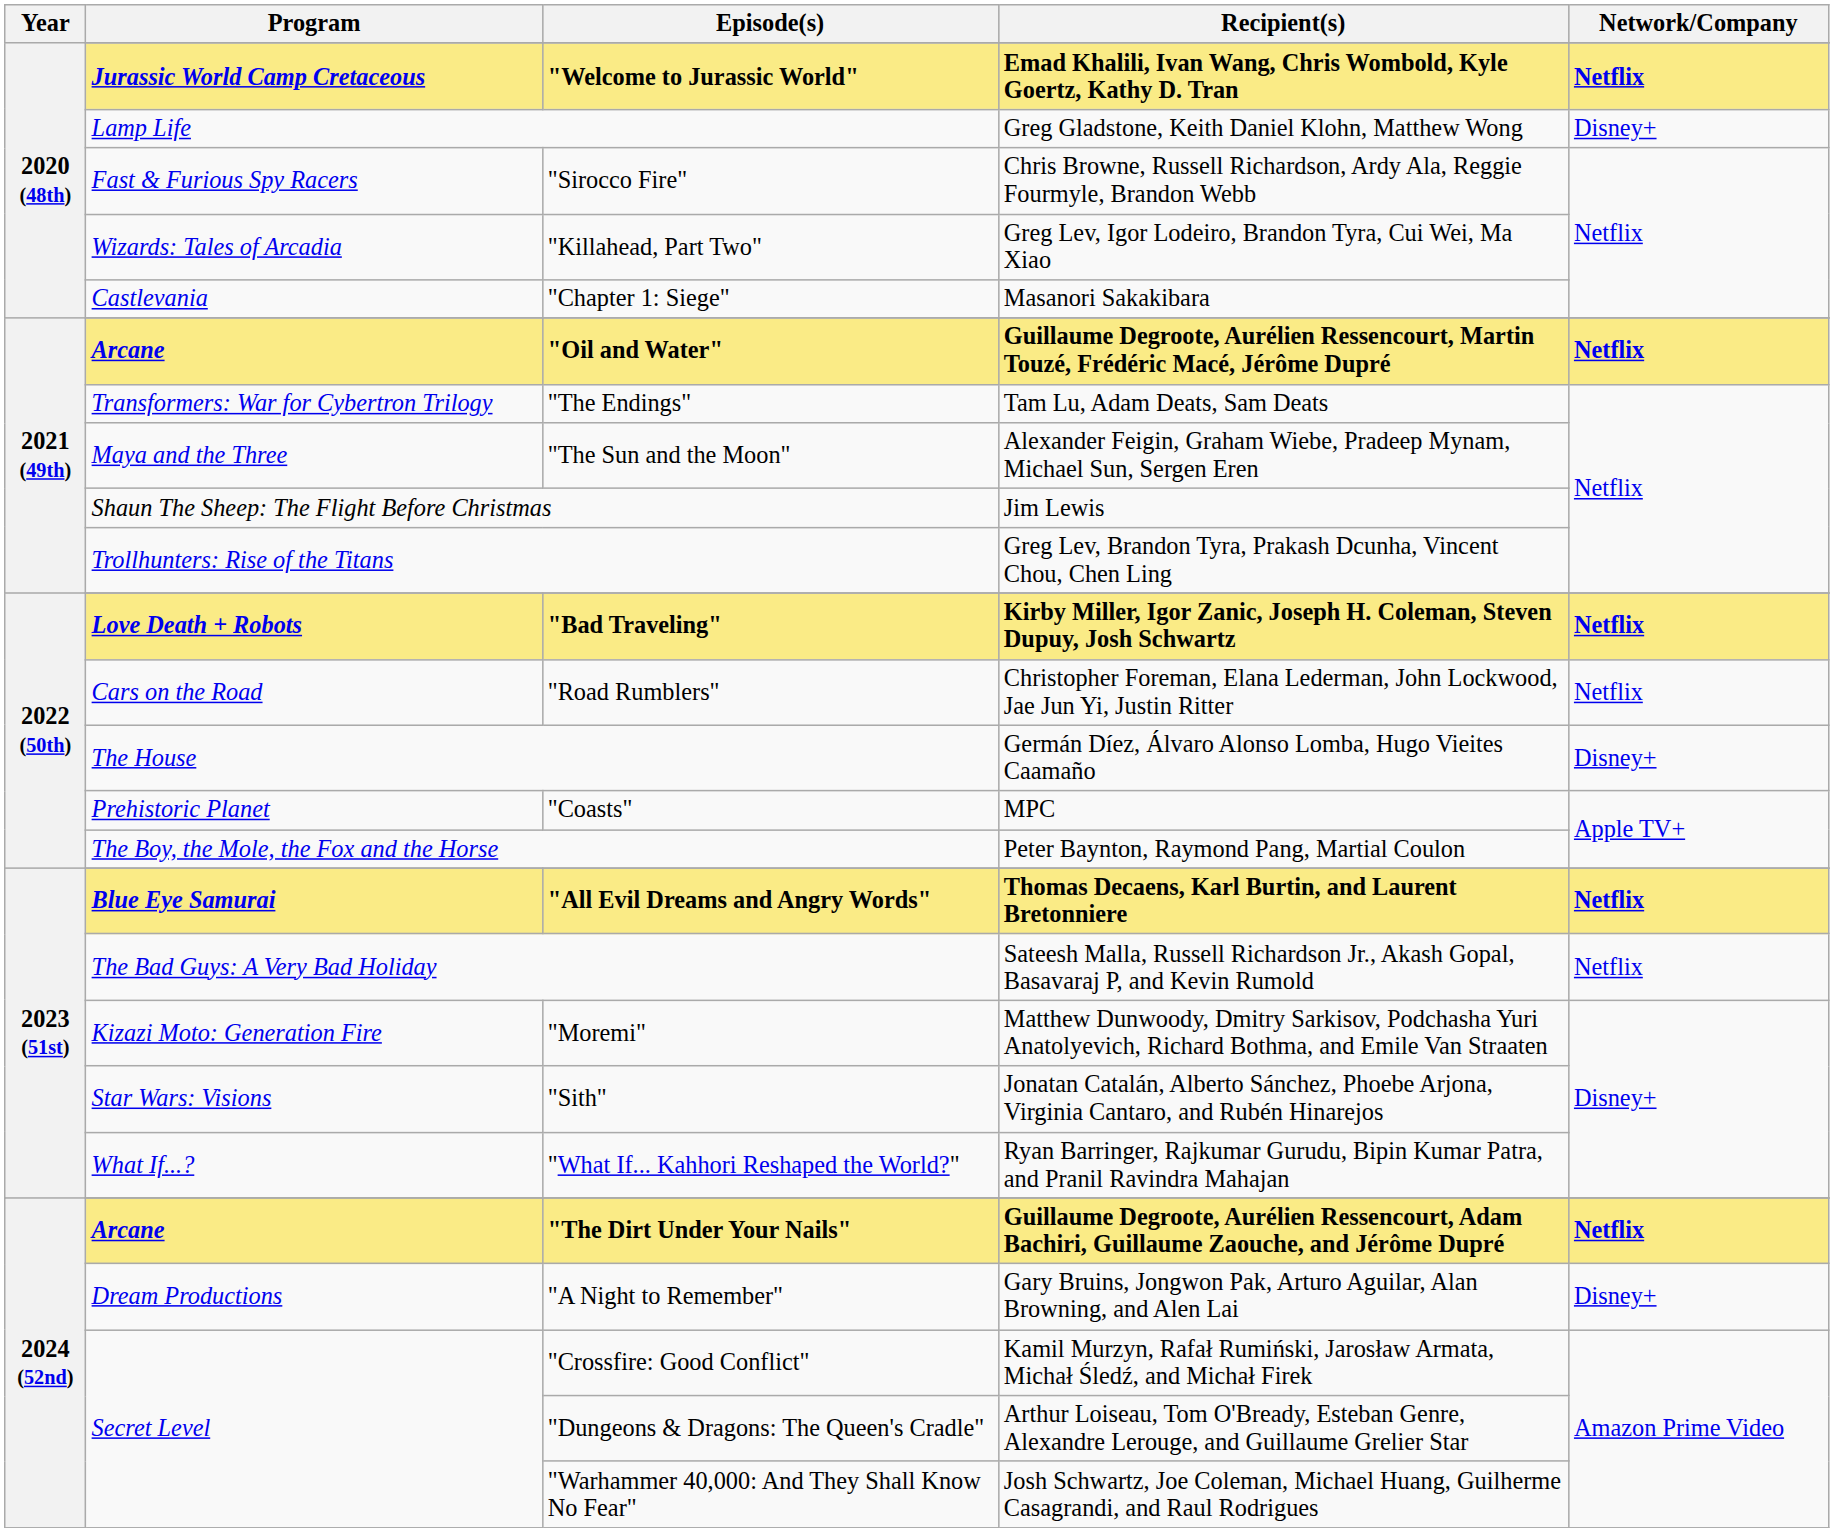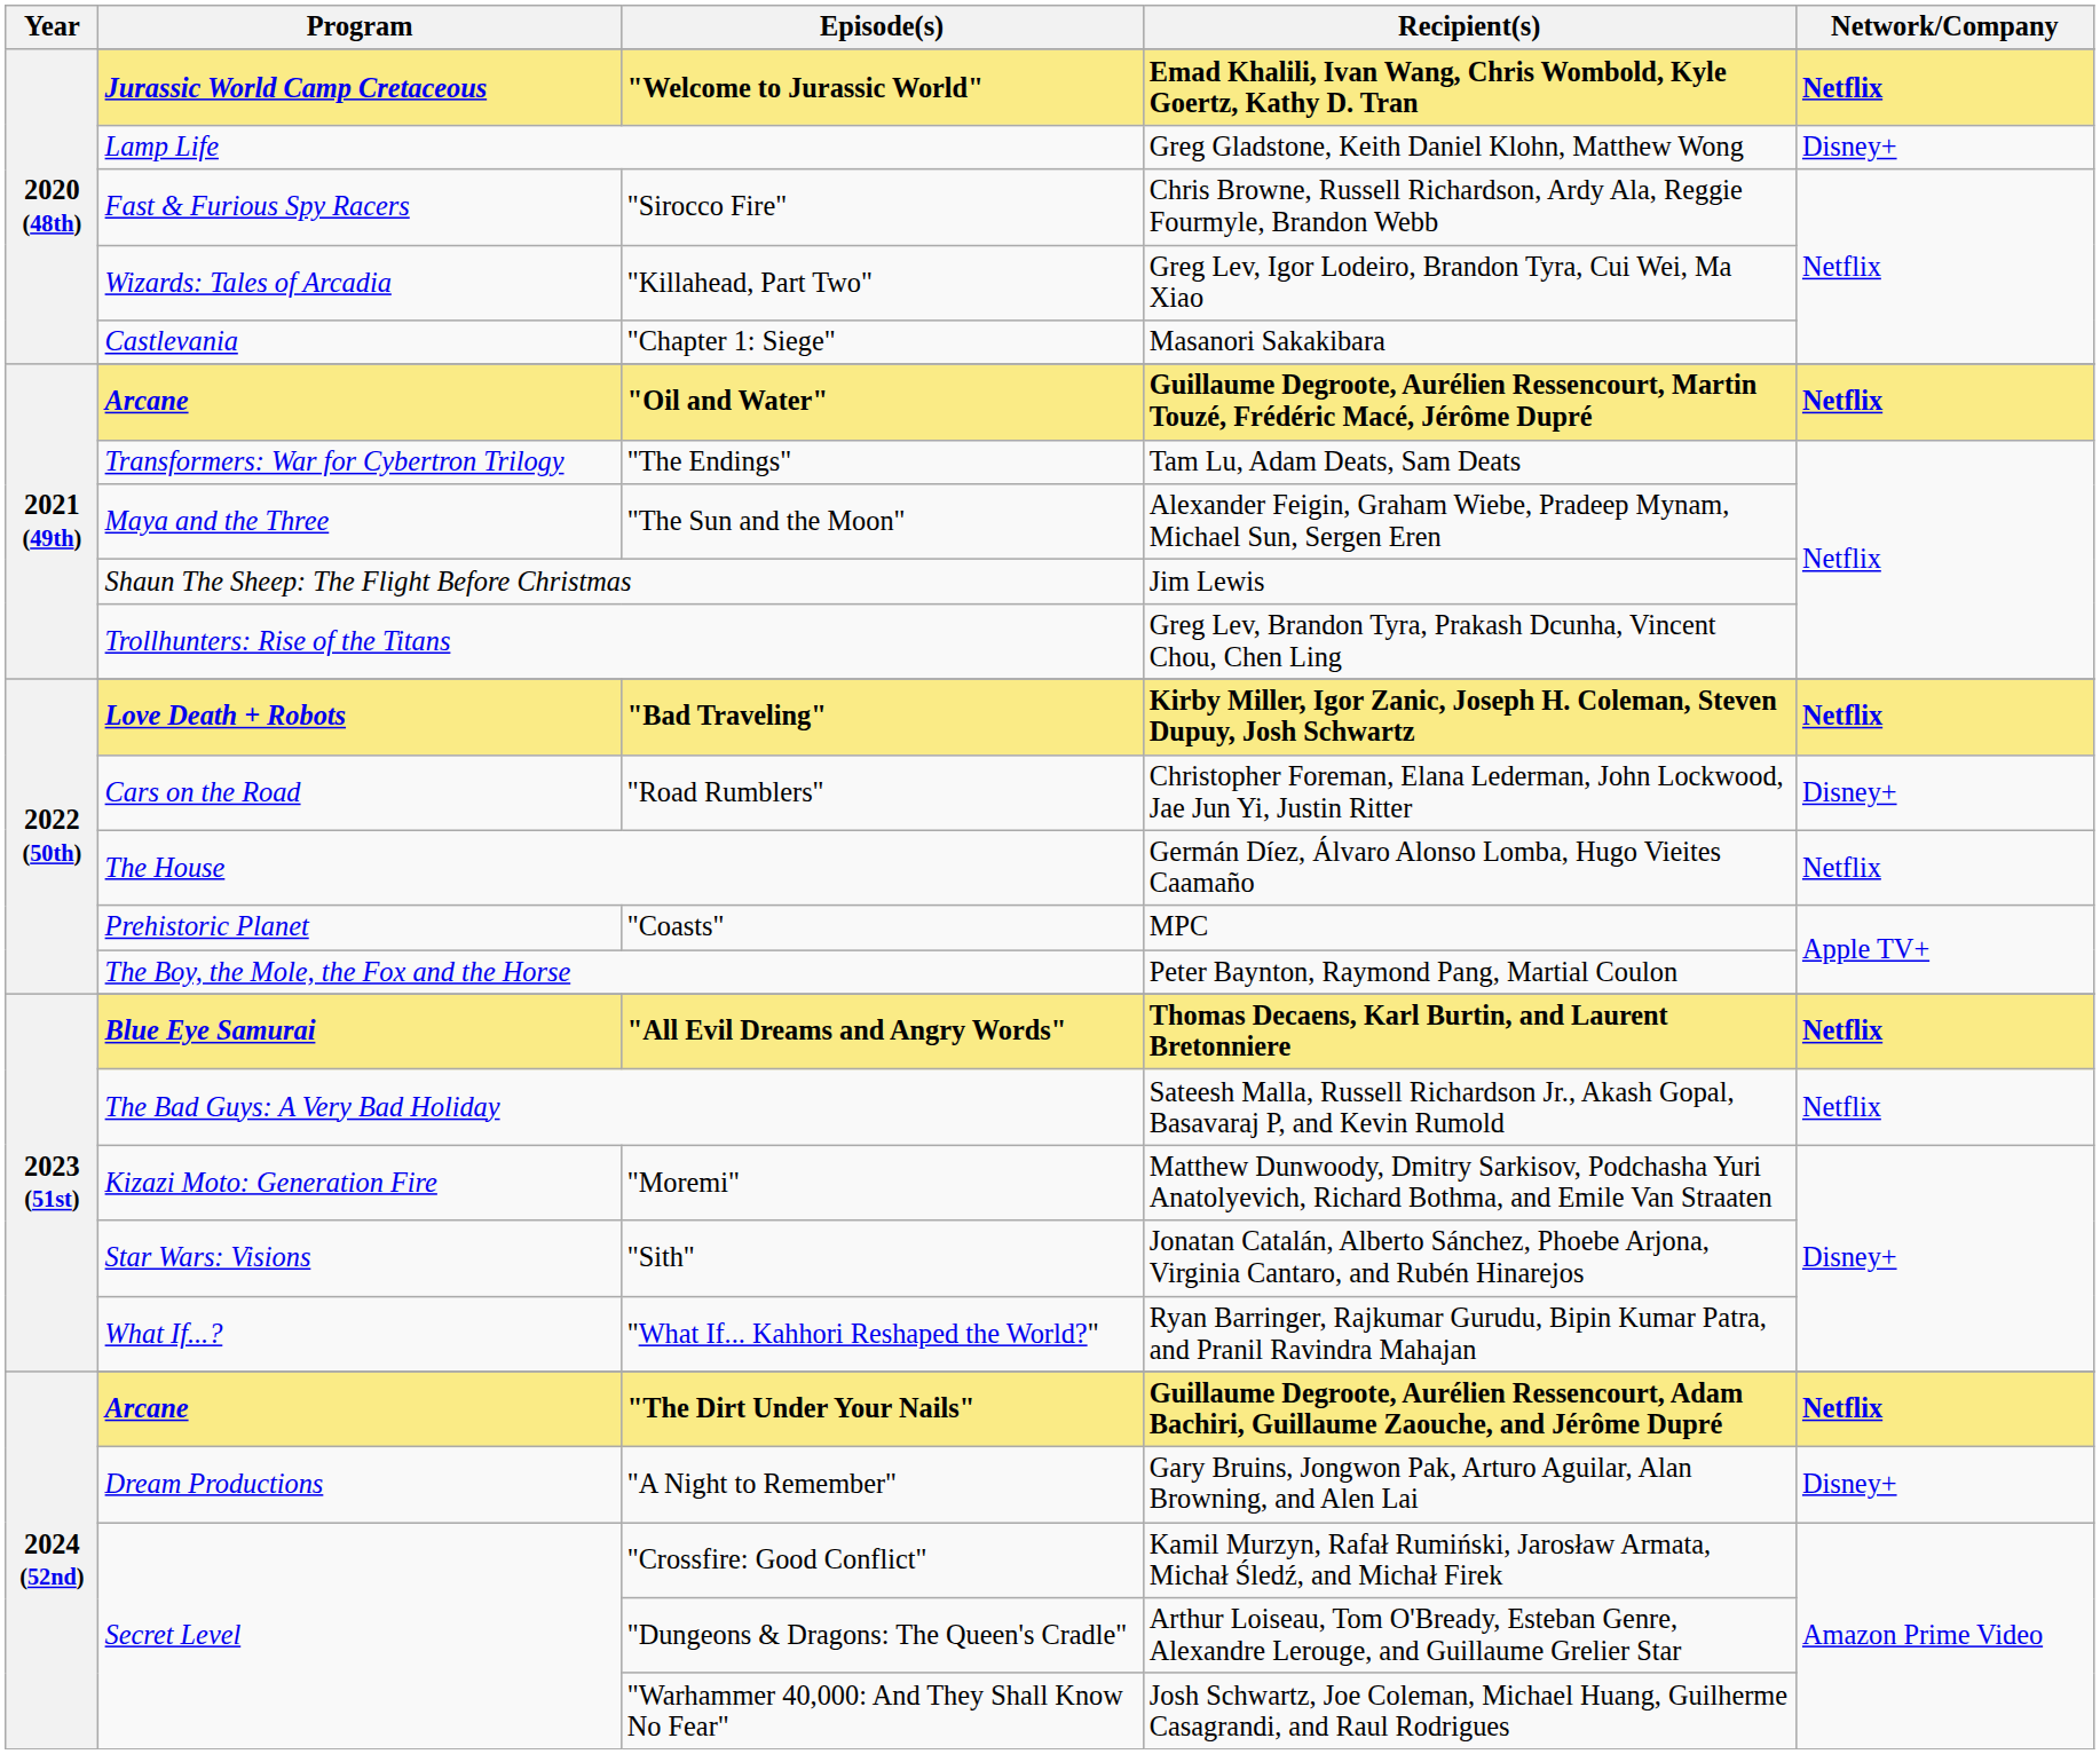"Road Rumblers" | Network/Company: Netflix -> Disney+
The House | Network/Company: Disney+ -> Netflix
